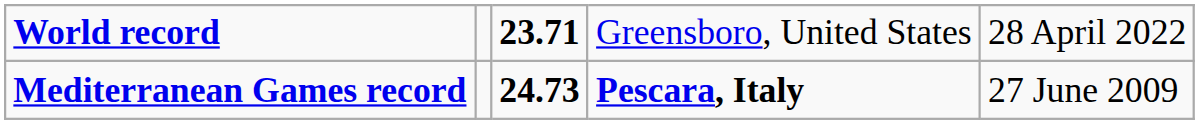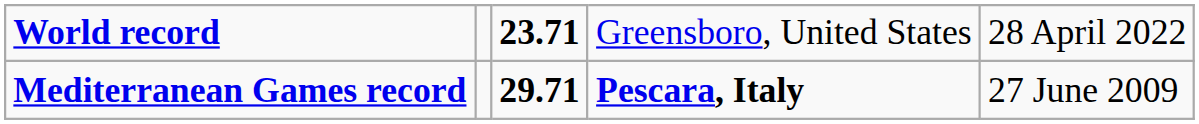Mediterranean Games record | column 3: 24.73 -> 29.71
